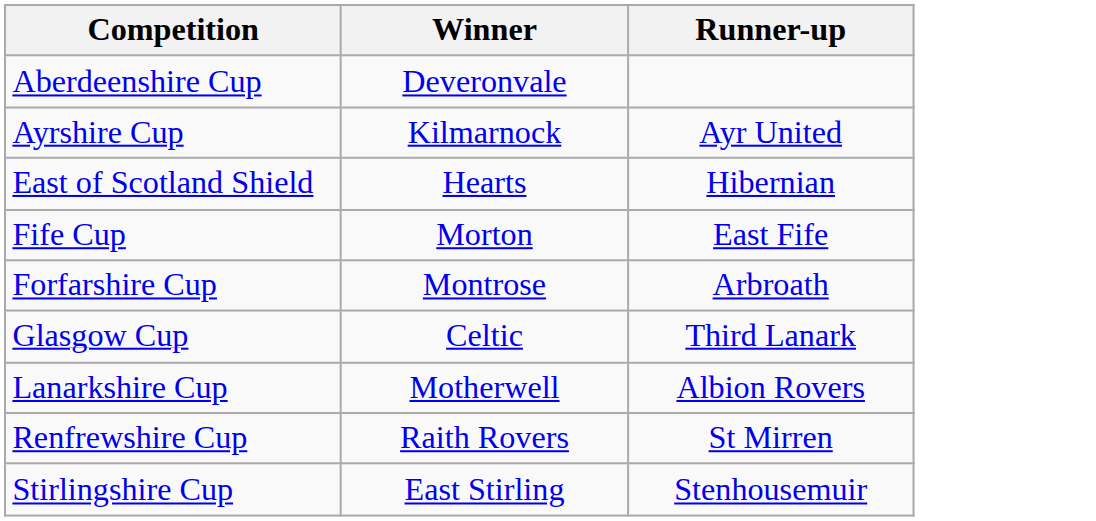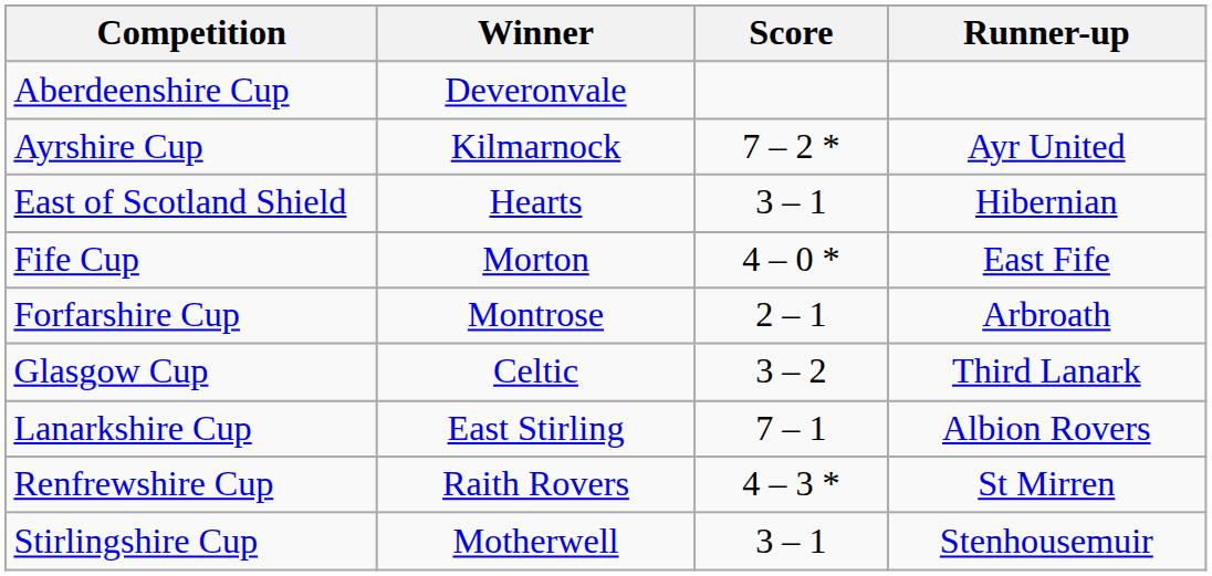+ column: Score | 7 – 2 * | 3 – 1 | 4 – 0 * | 2 – 1 | 3 – 2 | 7 – 1 | 4 – 3 * | 3 – 1
Lanarkshire Cup | Winner: Motherwell -> East Stirling
Stirlingshire Cup | Winner: East Stirling -> Motherwell
